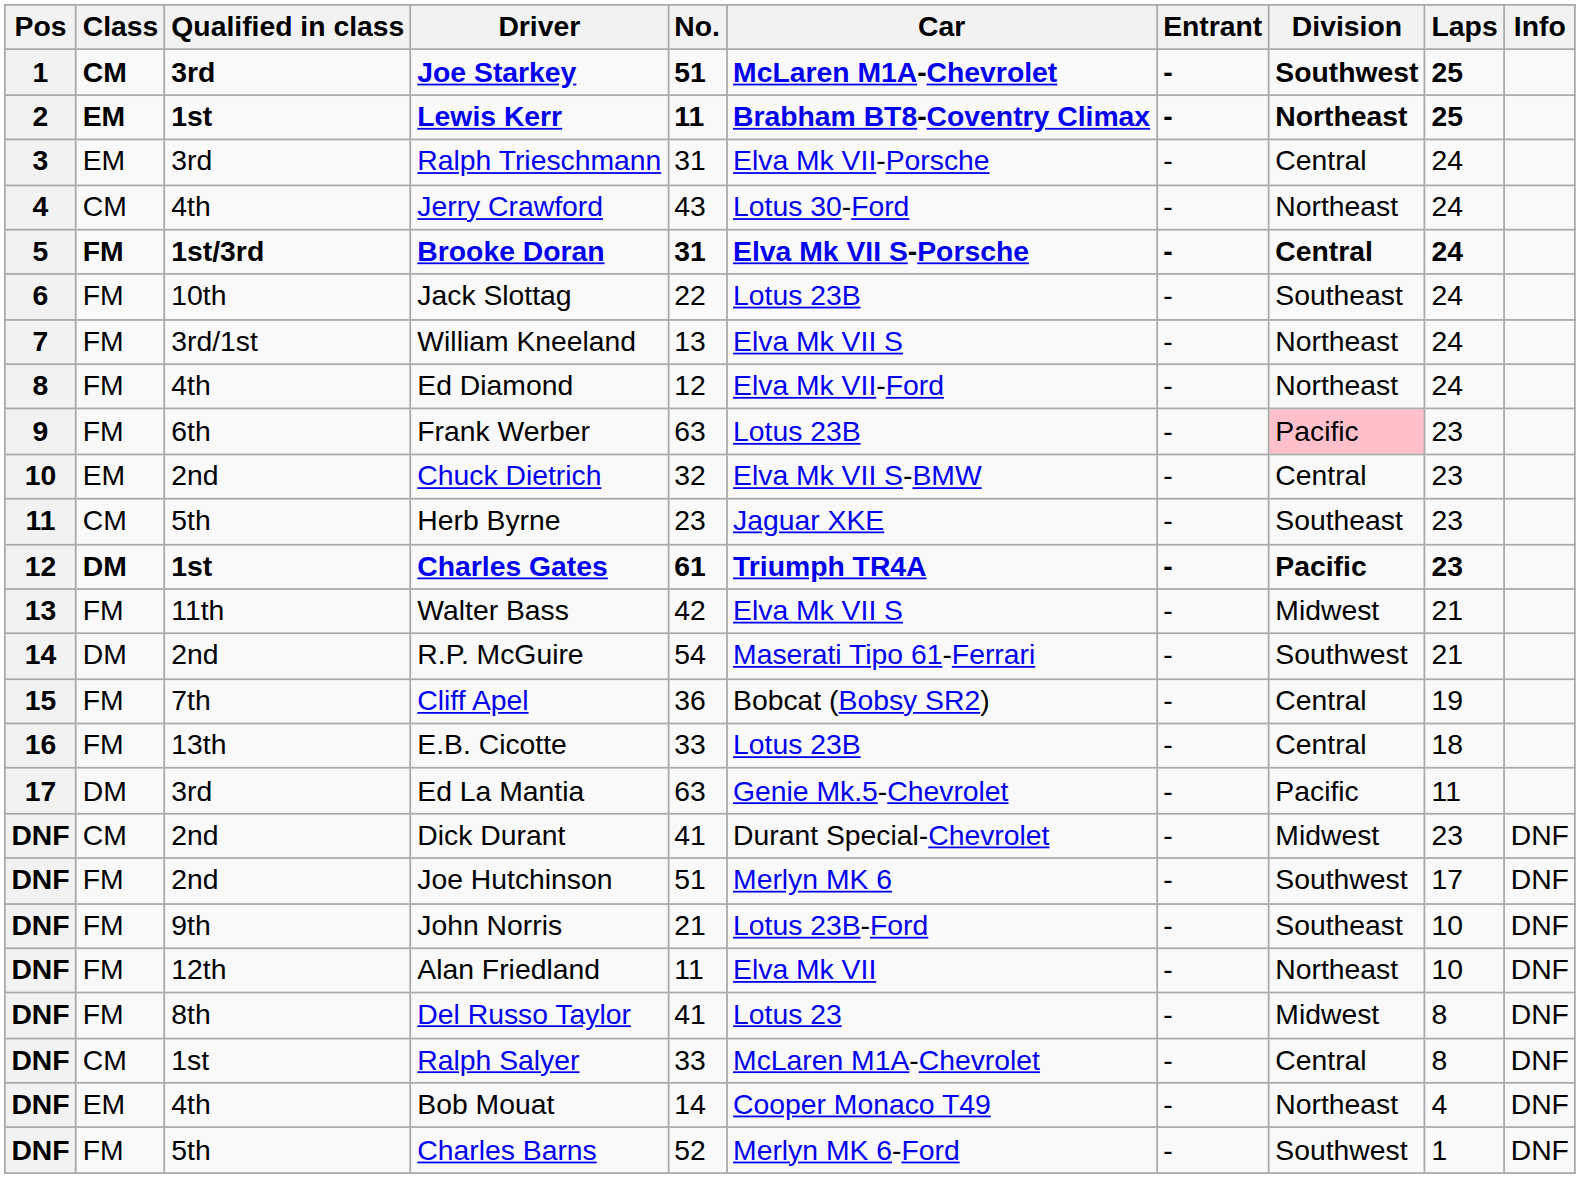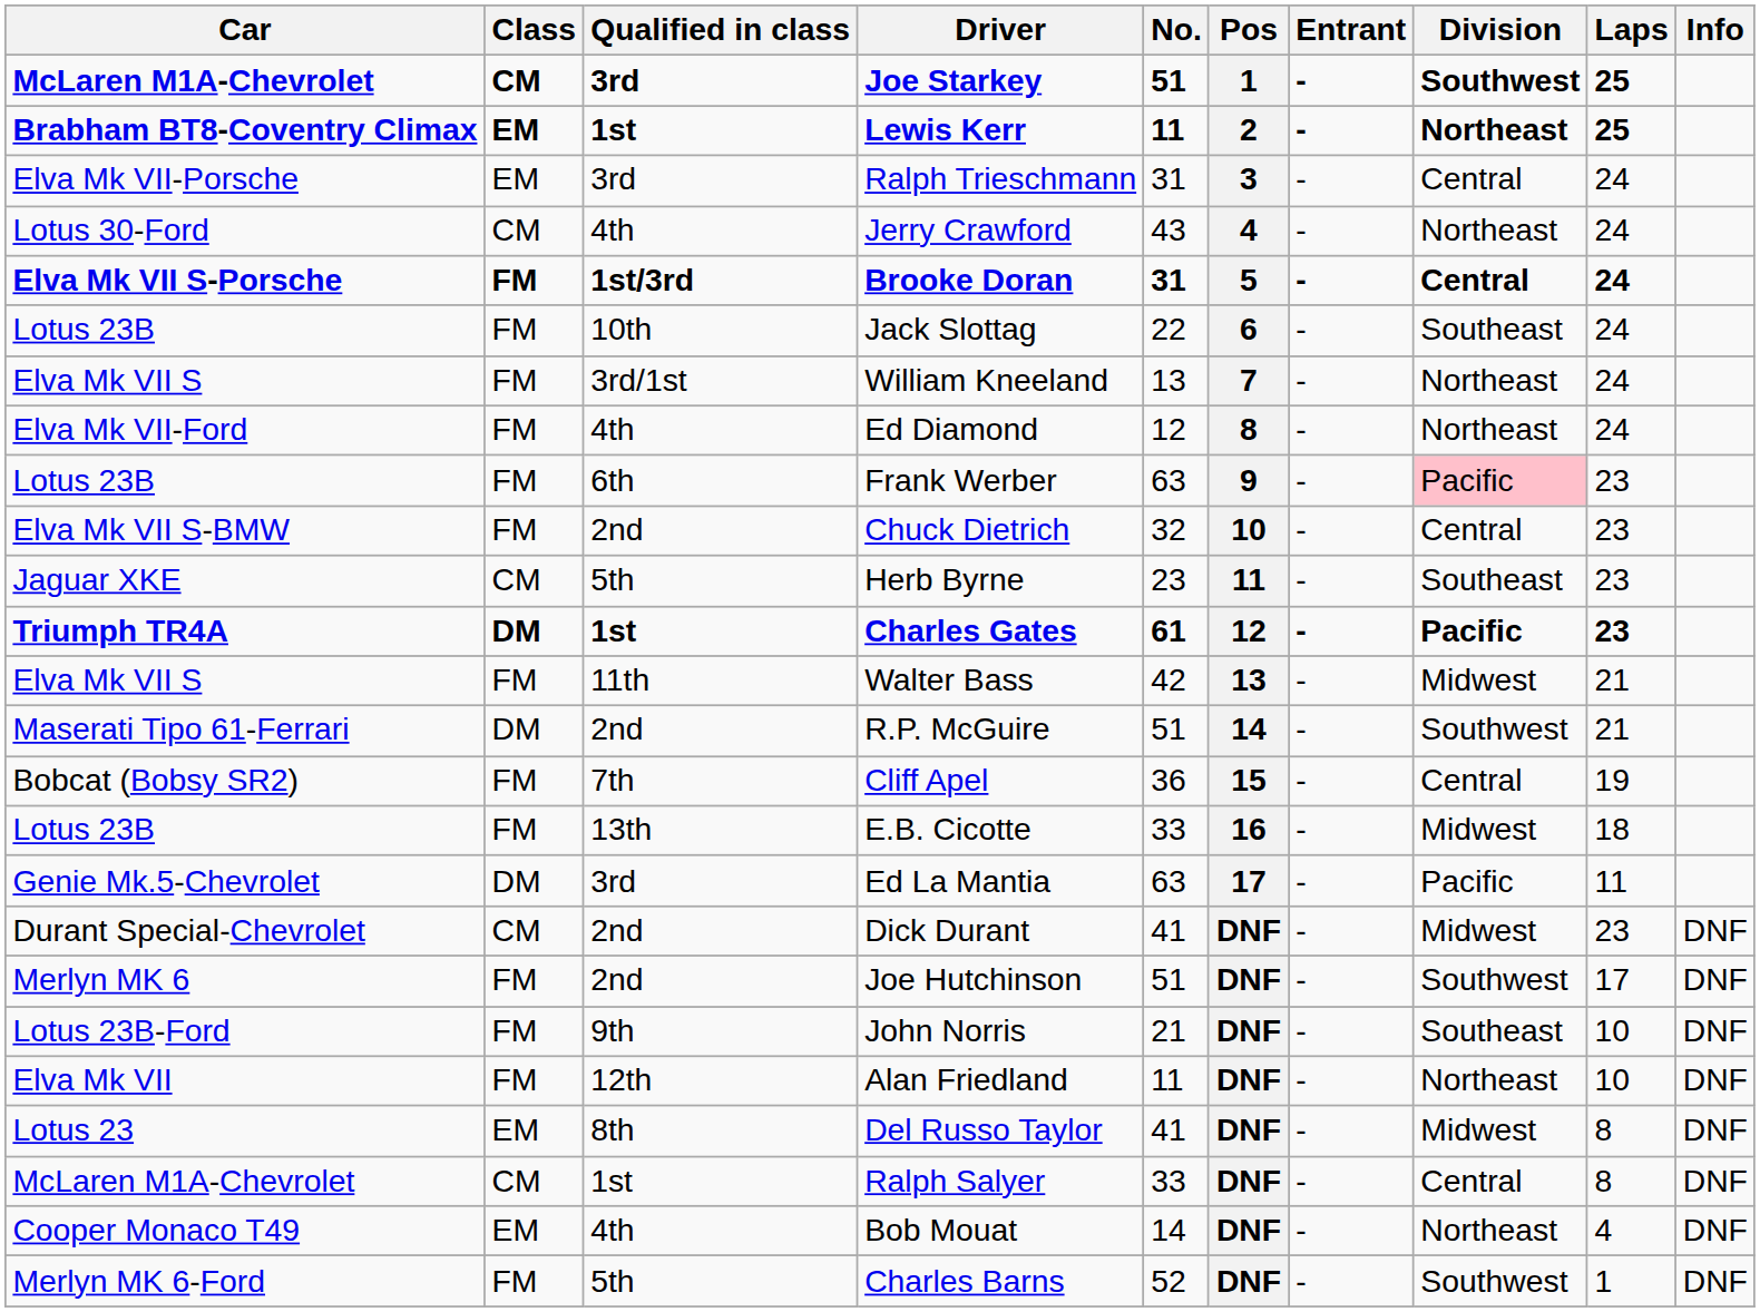columns swapped: Pos <-> Car
Chuck Dietrich | Class: EM -> FM
R.P. McGuire | No.: 54 -> 51
E.B. Cicotte | Division: Central -> Midwest
Del Russo Taylor | Class: FM -> EM
